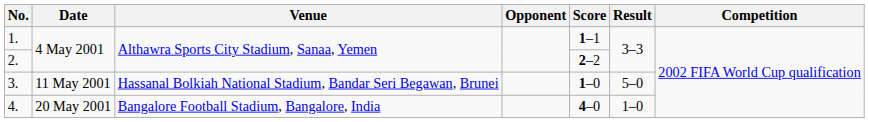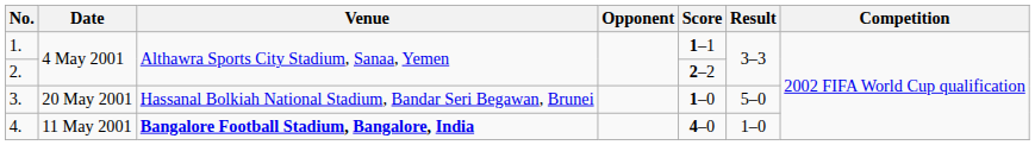3. | Date: 11 May 2001 -> 20 May 2001
4. | Date: 20 May 2001 -> 11 May 2001
4. | Venue: normal -> bold
